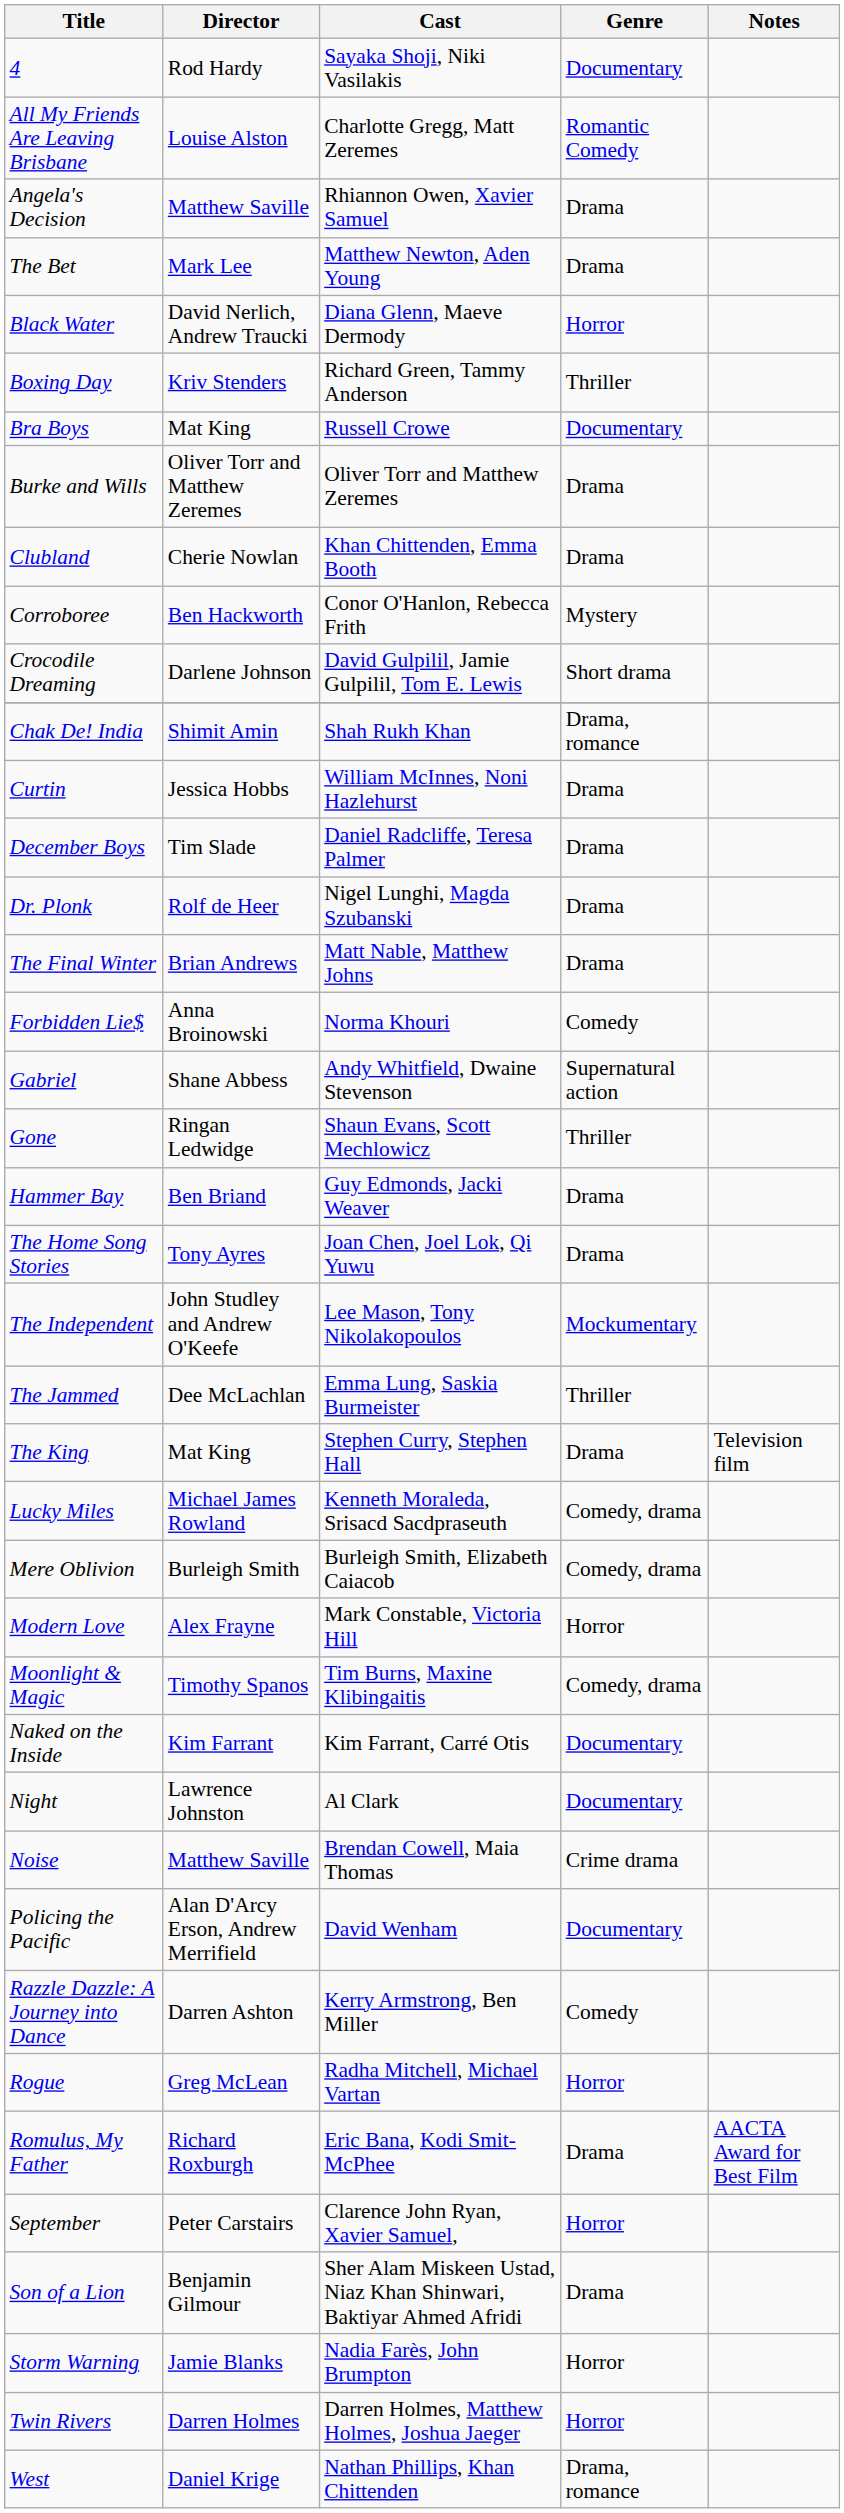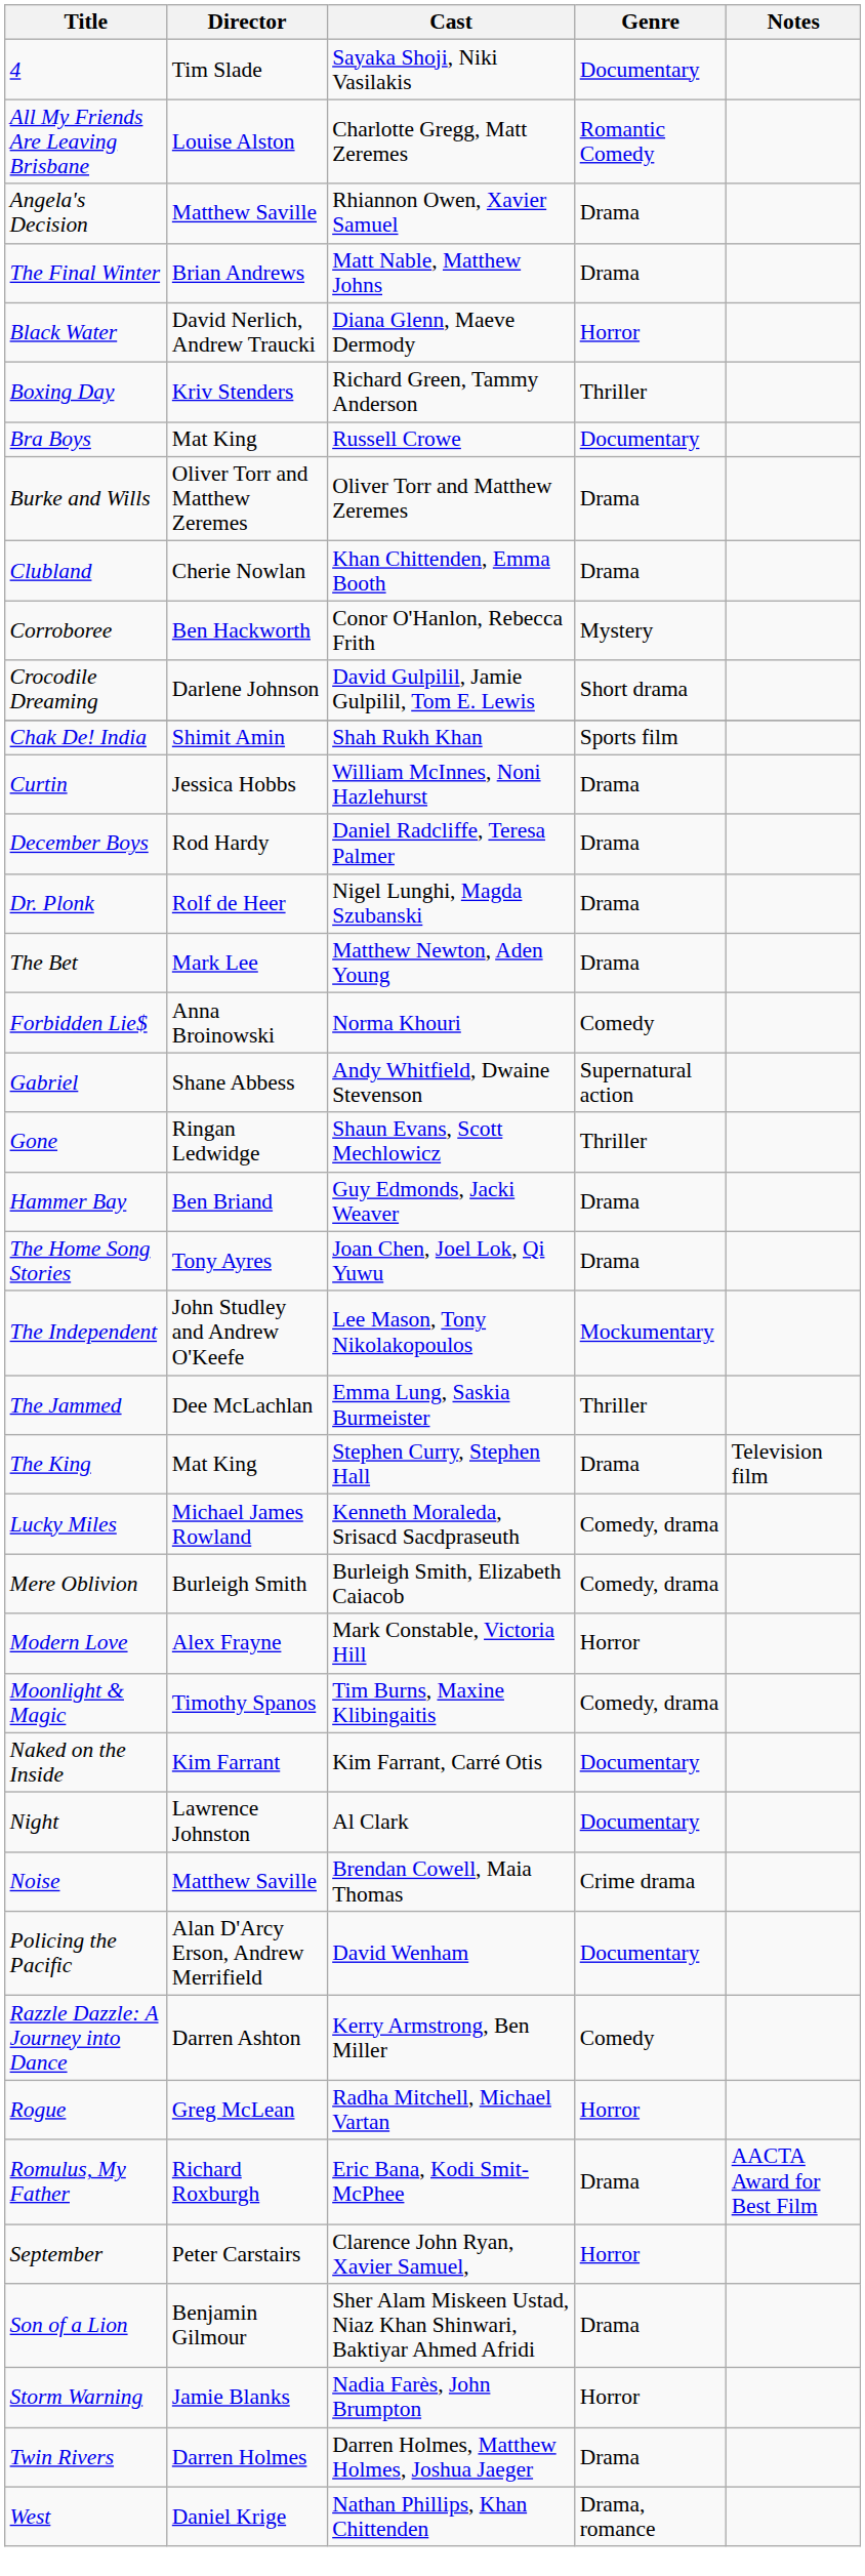4 | Director: Rod Hardy -> Tim Slade
rows swapped: The Bet <-> The Final Winter
Chak De! India | Genre: Drama, romance -> Sports film
December Boys | Director: Tim Slade -> Rod Hardy
Twin Rivers | Genre: Horror -> Drama
